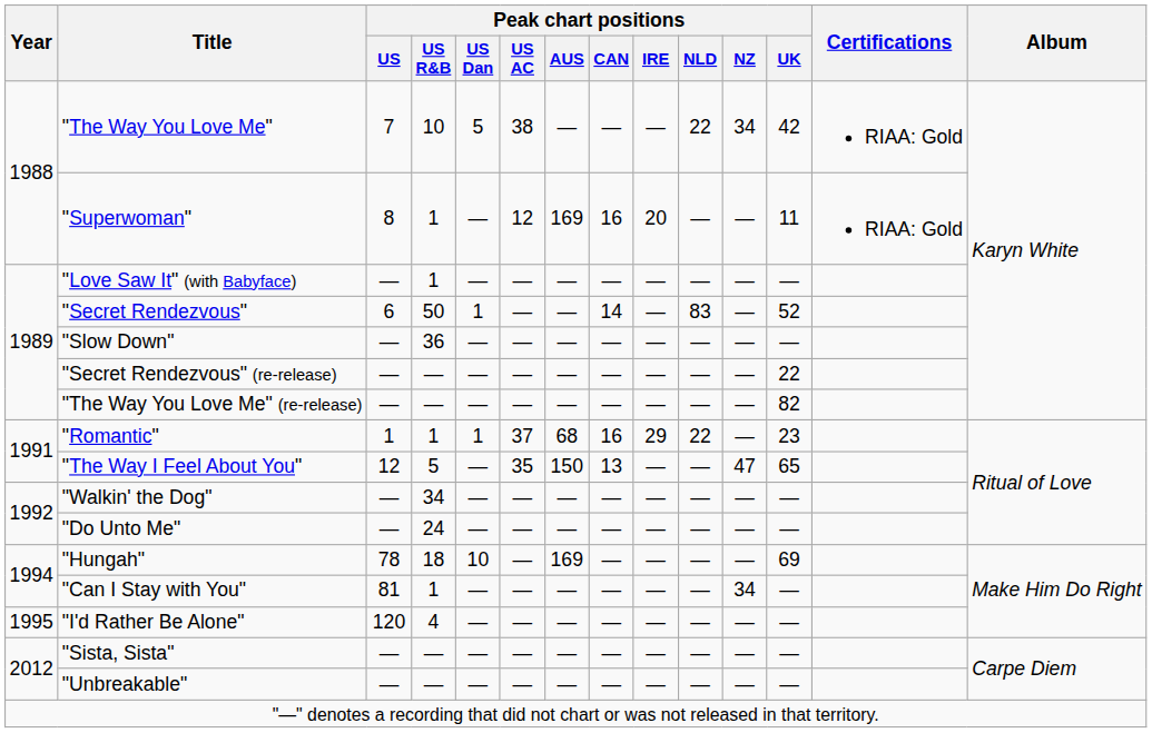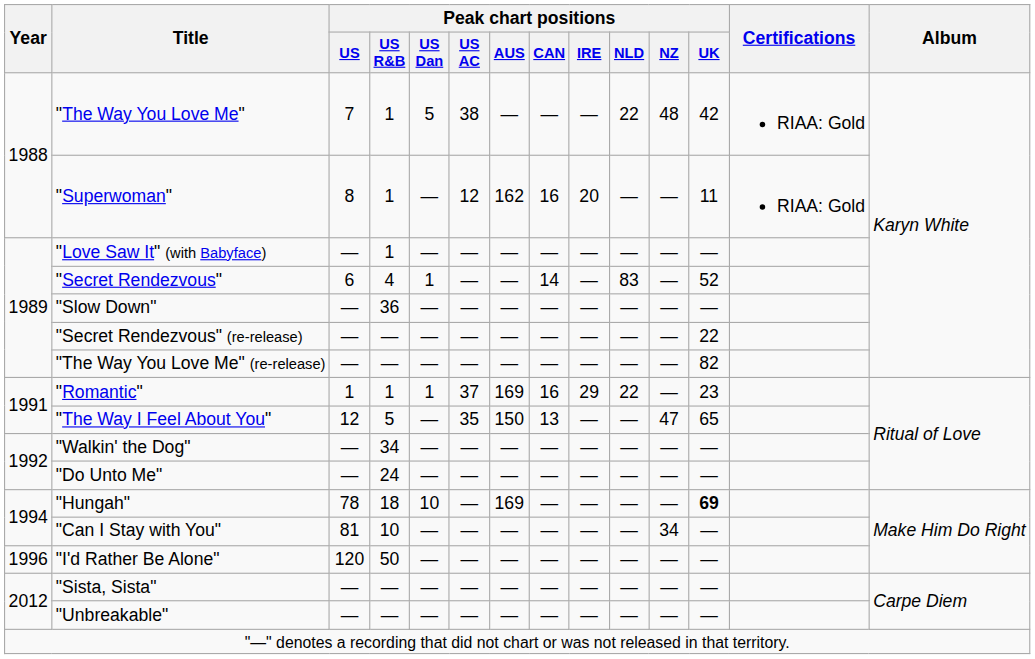"The Way You Love Me" | Peak chart positions / US R&B: 10 -> 1
"The Way You Love Me" | Peak chart positions / NZ: 34 -> 48
"Superwoman" | Peak chart positions / AUS: 169 -> 162
"Secret Rendezvous" | Peak chart positions / US R&B: 50 -> 4
"Romantic" | Peak chart positions / AUS: 68 -> 169
"Hungah" | Peak chart positions / UK: normal -> bold
"Can I Stay with You" | Peak chart positions / US R&B: 1 -> 10
"I'd Rather Be Alone" | Year: 1995 -> 1996
"I'd Rather Be Alone" | Peak chart positions / US R&B: 4 -> 50
